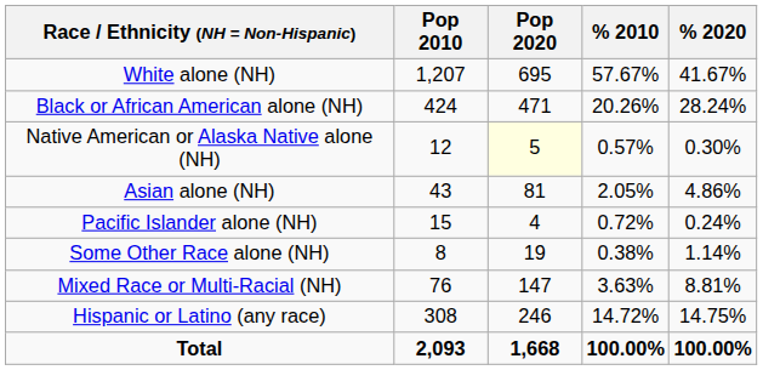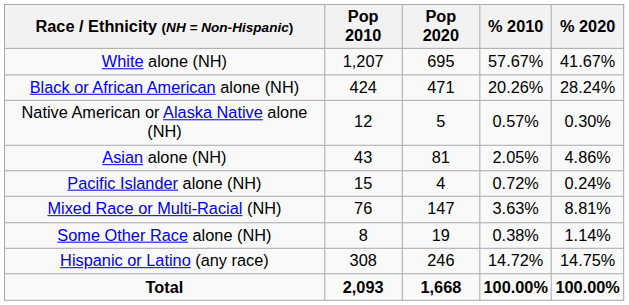Native American or Alaska Native alone (NH) | Pop 2020: lightyellow background -> no background
rows swapped: Some Other Race alone (NH) <-> Mixed Race or Multi-Racial (NH)
